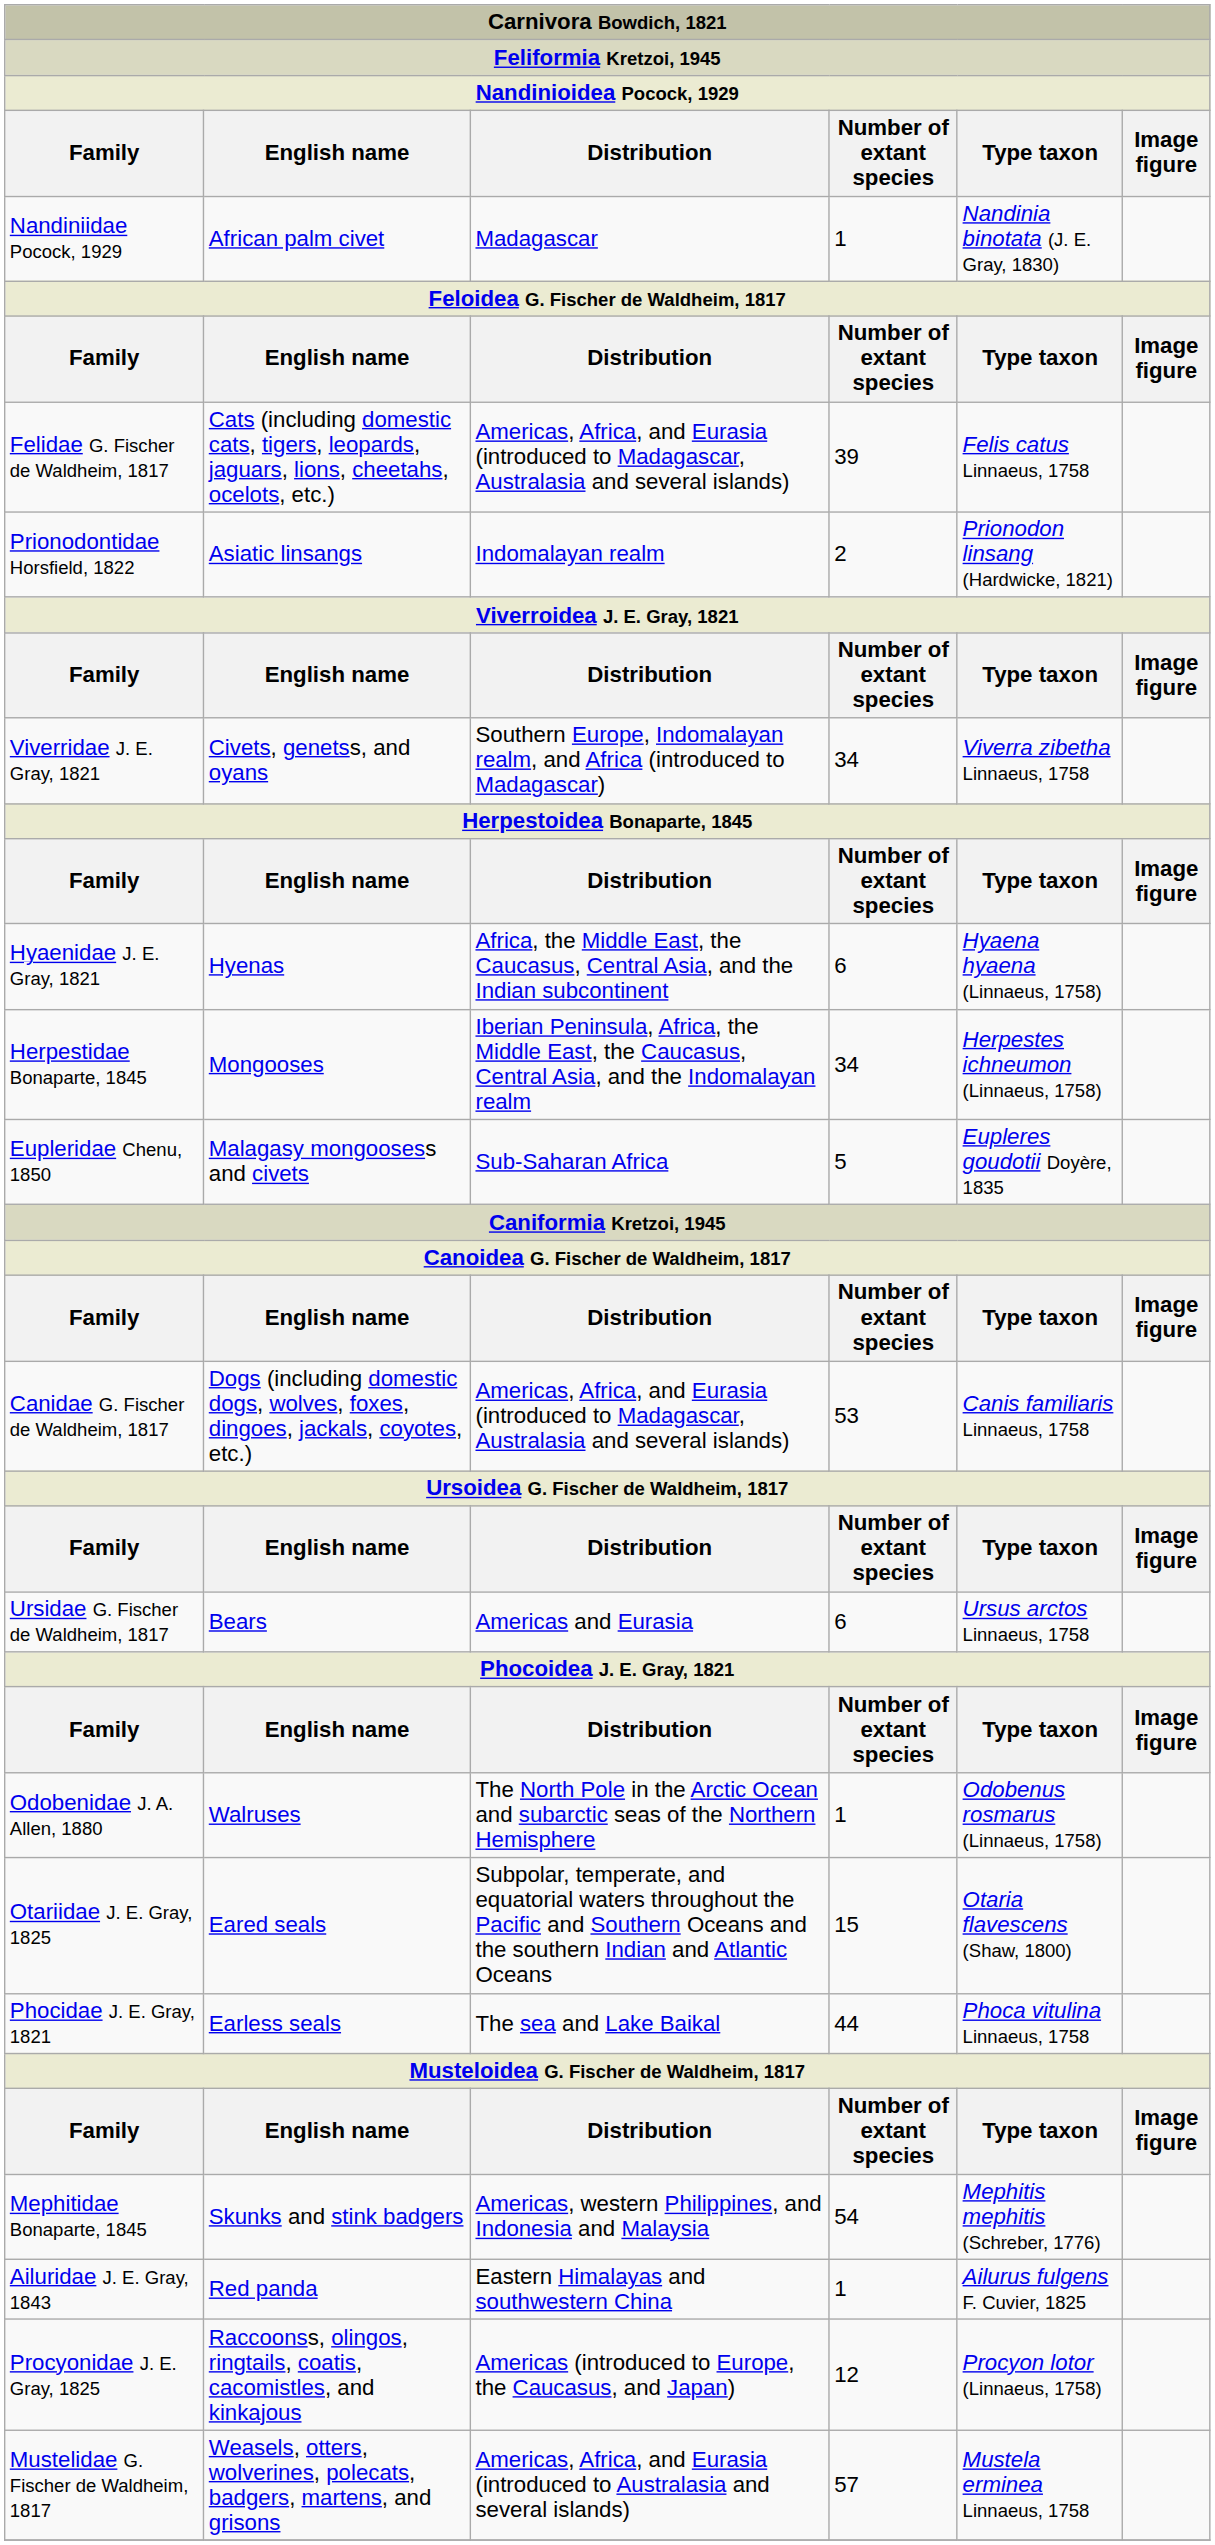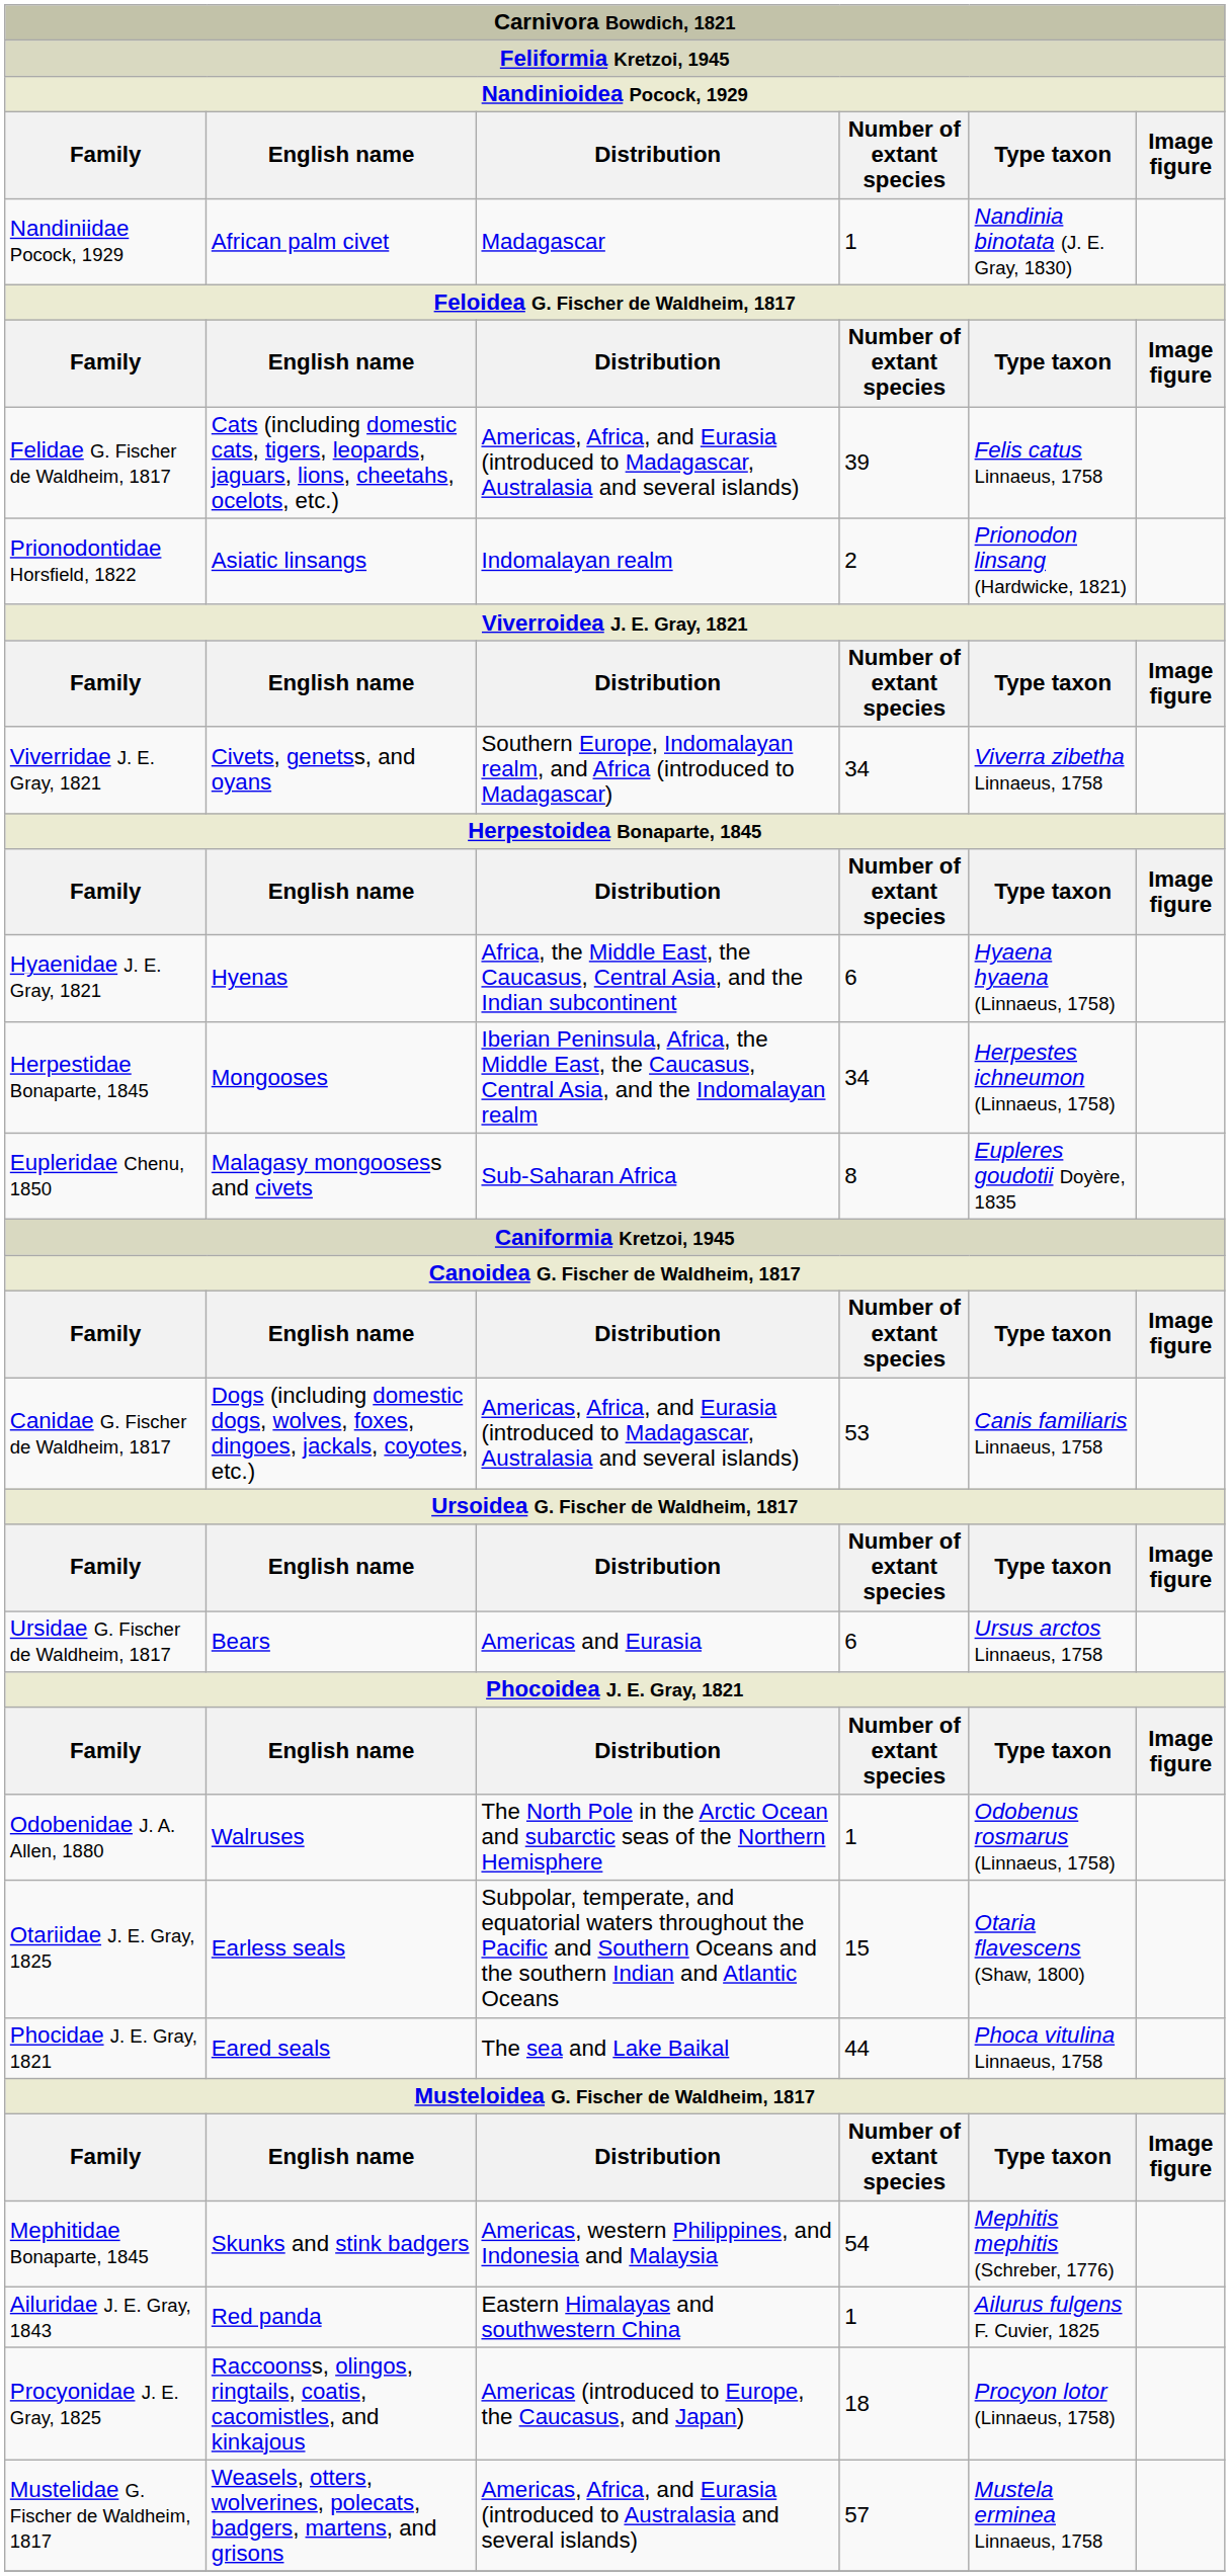Eupleridae Chenu, 1850 | column 4: 5 -> 8
Otariidae J. E. Gray, 1825 | column 2: Eared seals -> Earless seals
Phocidae J. E. Gray, 1821 | column 2: Earless seals -> Eared seals
Procyonidae J. E. Gray, 1825 | column 4: 12 -> 18
